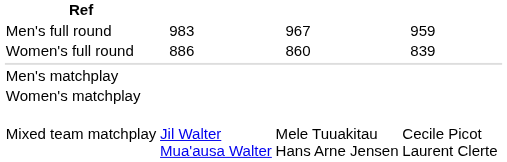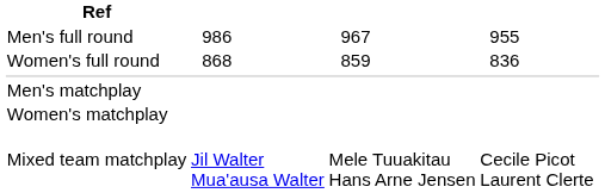Men's full round | column 3: 983 -> 986
Men's full round | column 7: 959 -> 955
Women's full round | column 3: 886 -> 868
Women's full round | column 5: 860 -> 859
Women's full round | column 7: 839 -> 836
